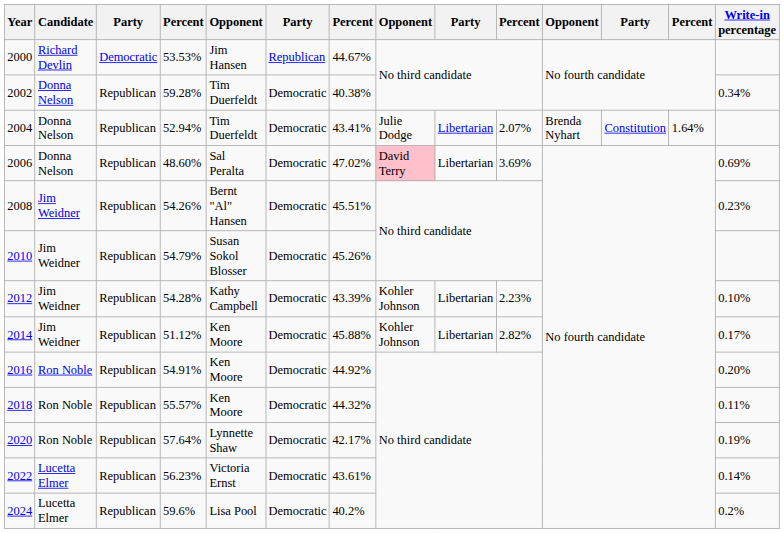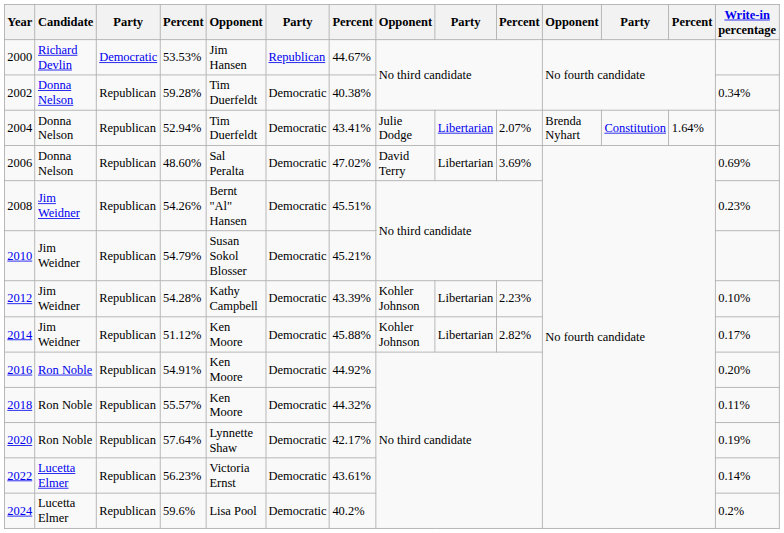2006 | column 8: pink background -> no background
2010 | column 7: 45.26% -> 45.21%
